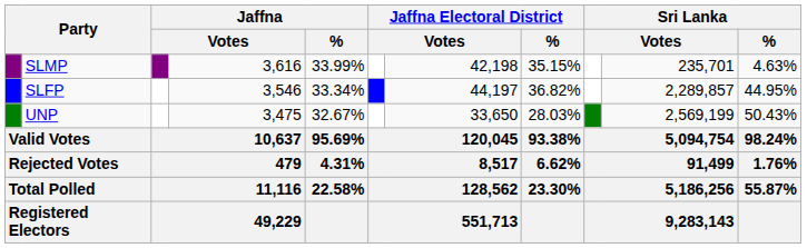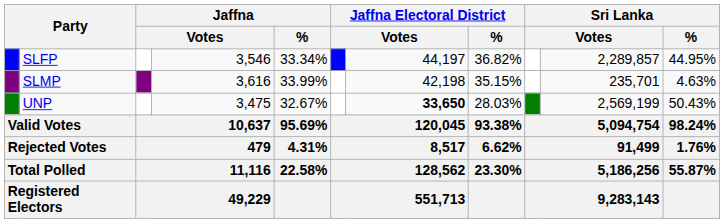rows swapped: SLMP <-> SLFP
UNP | column 7: normal -> bold
